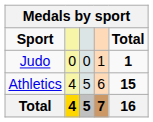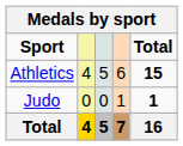rows swapped: Athletics <-> Judo
